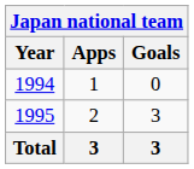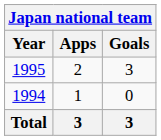rows swapped: 1994 <-> 1995
